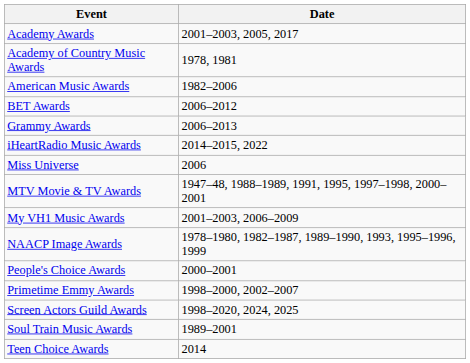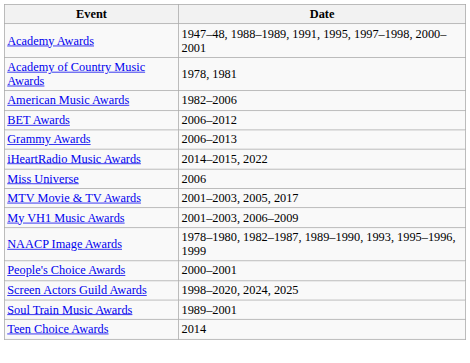Academy Awards | Date: 2001–2003, 2005, 2017 -> 1947–48, 1988–1989, 1991, 1995, 1997–1998, 2000–2001
MTV Movie & TV Awards | Date: 1947–48, 1988–1989, 1991, 1995, 1997–1998, 2000–2001 -> 2001–2003, 2005, 2017
- row: Primetime Emmy Awards | 1998–2000, 2002–2007
